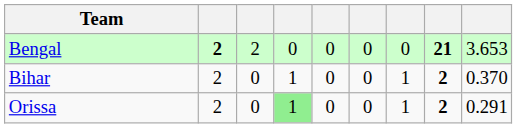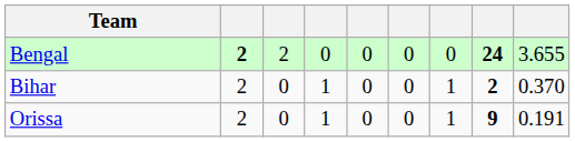Bengal | column 8: 21 -> 24
Bengal | column 9: 3.653 -> 3.655
Orissa | column 4: lightgreen background -> no background
Orissa | column 8: 2 -> 9
Orissa | column 9: 0.291 -> 0.191
